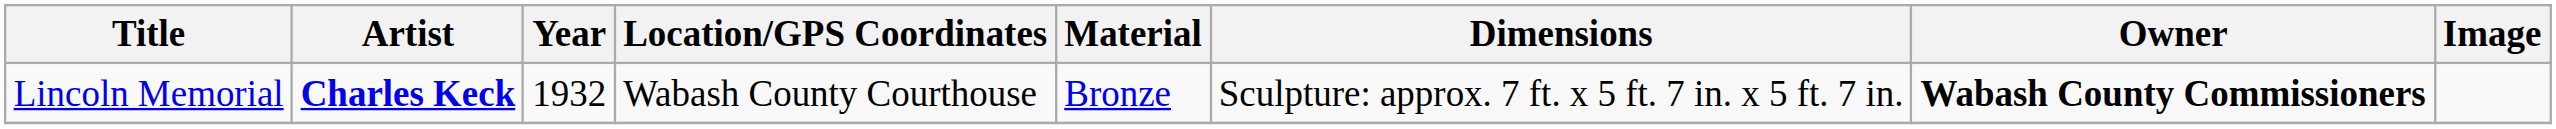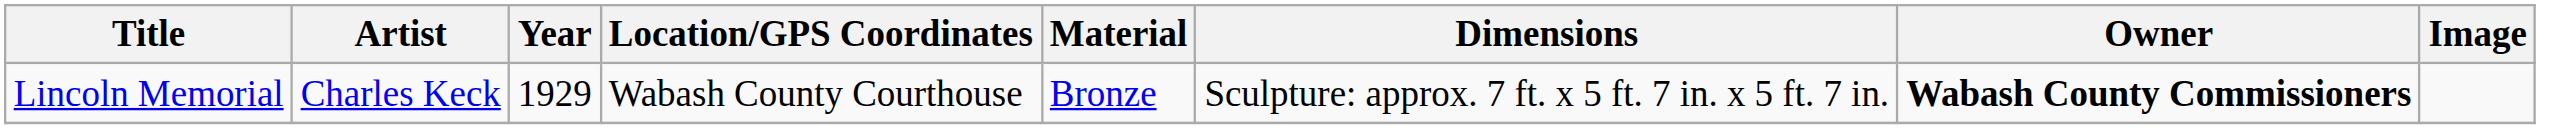Lincoln Memorial | Artist: bold -> normal
Lincoln Memorial | Year: 1932 -> 1929
